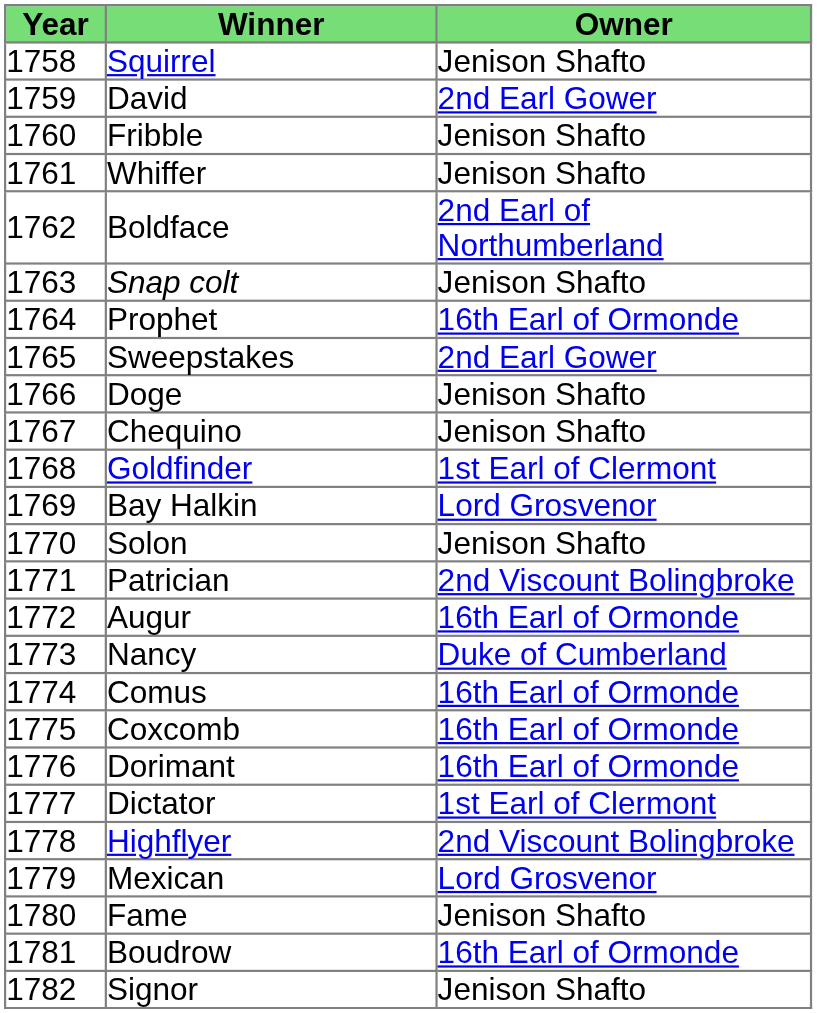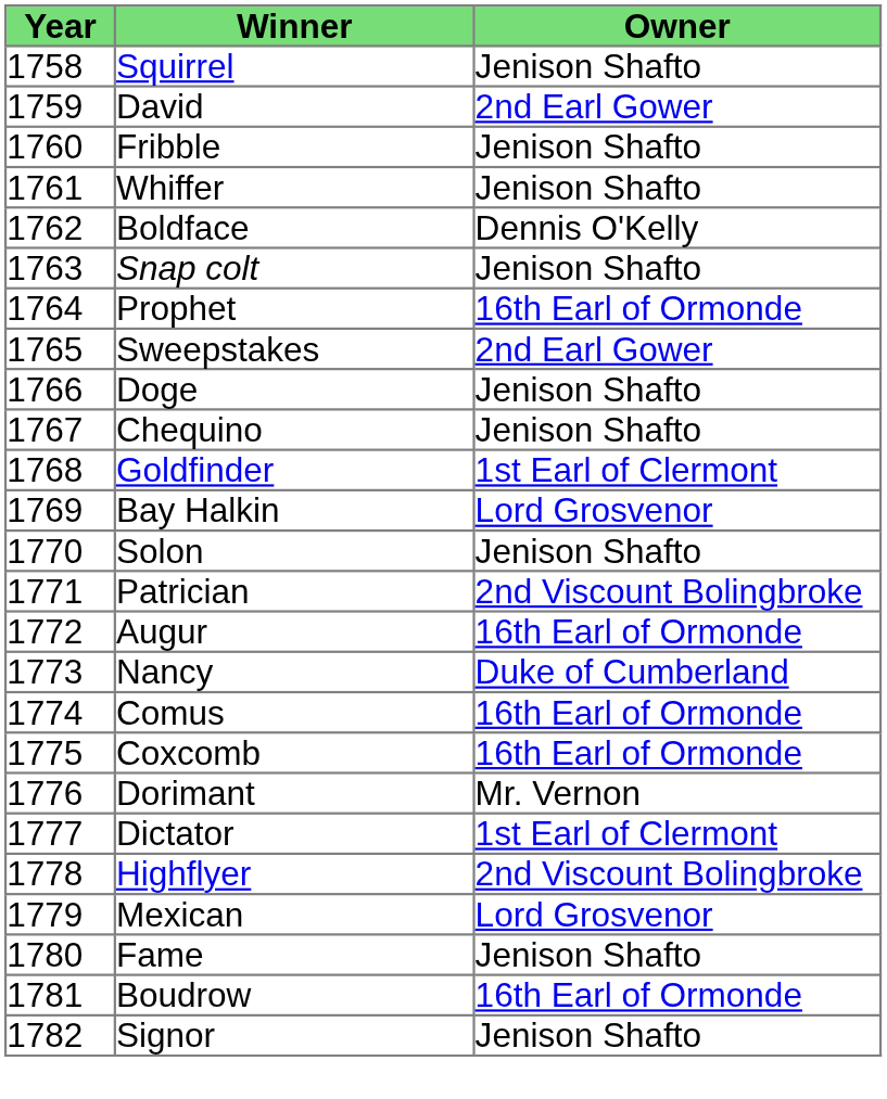Boldface | Owner: 2nd Earl of Northumberland -> Dennis O'Kelly
Dorimant | Owner: 16th Earl of Ormonde -> Mr. Vernon
